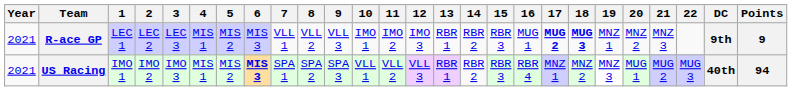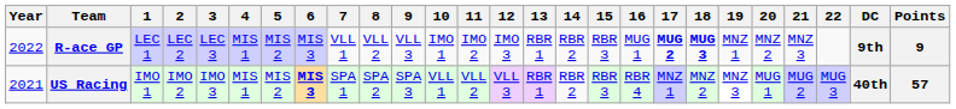R-ace GP | Year: 2021 -> 2022
US Racing | Points: 94 -> 57
